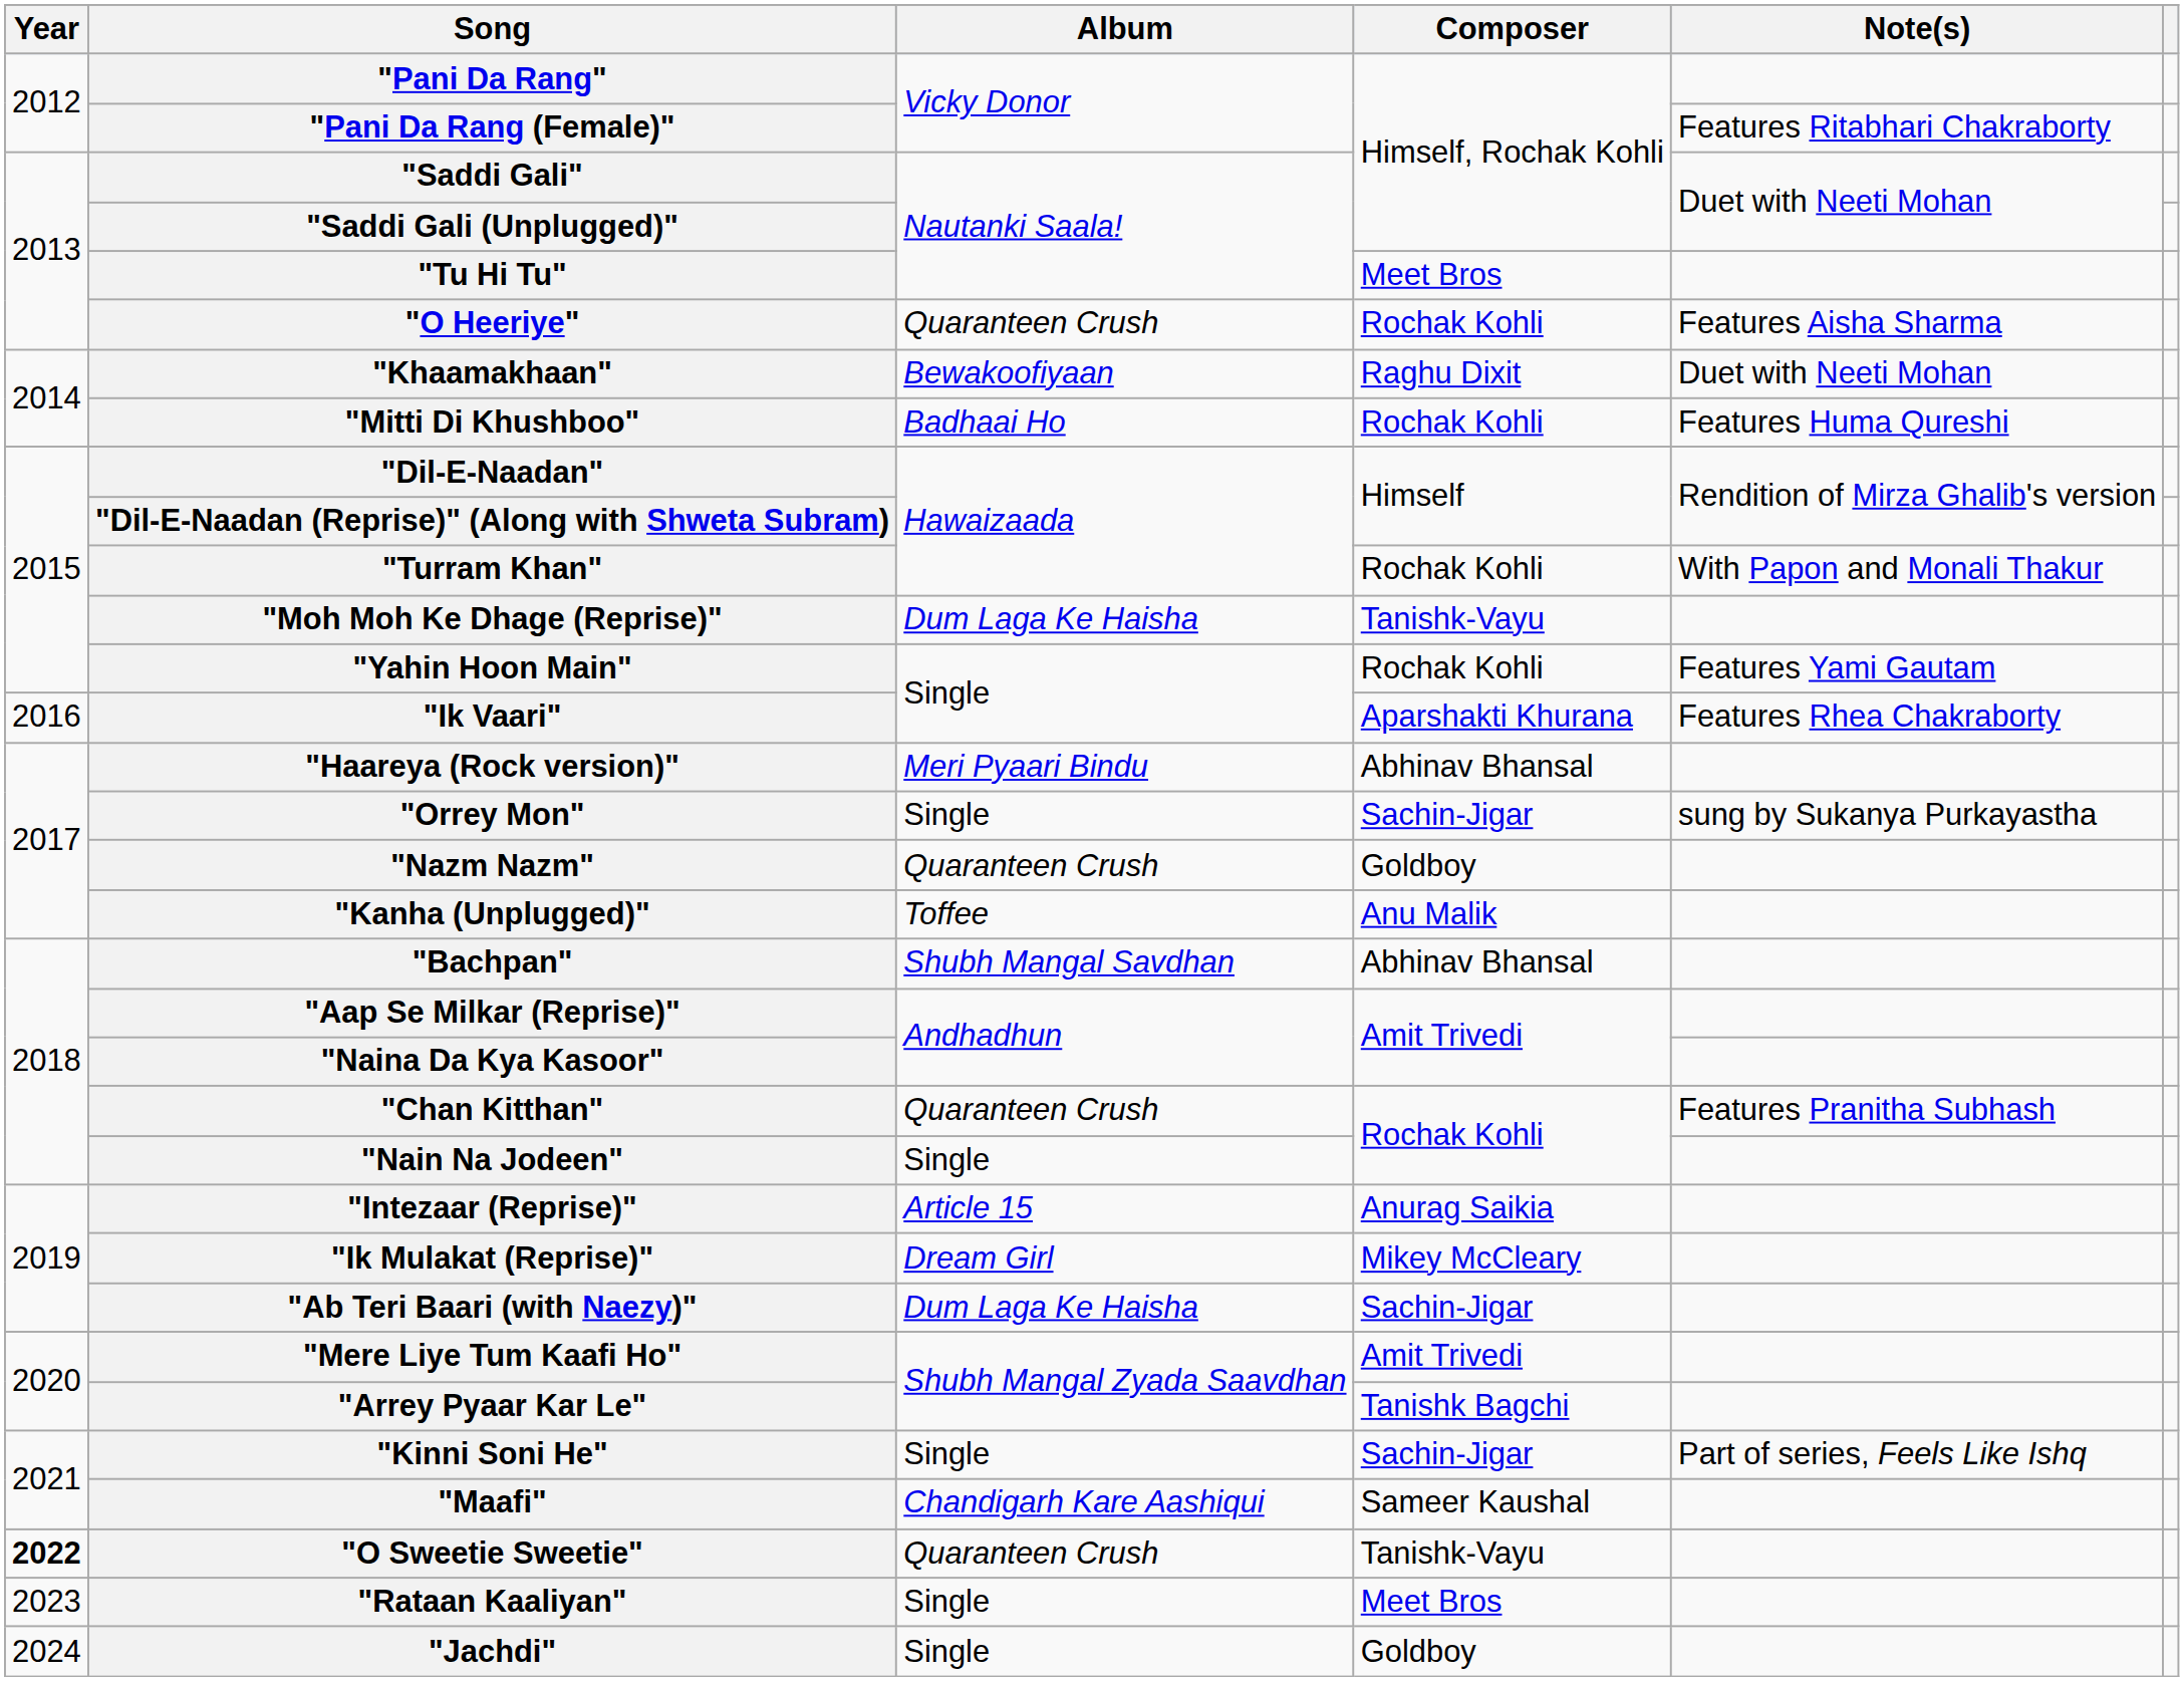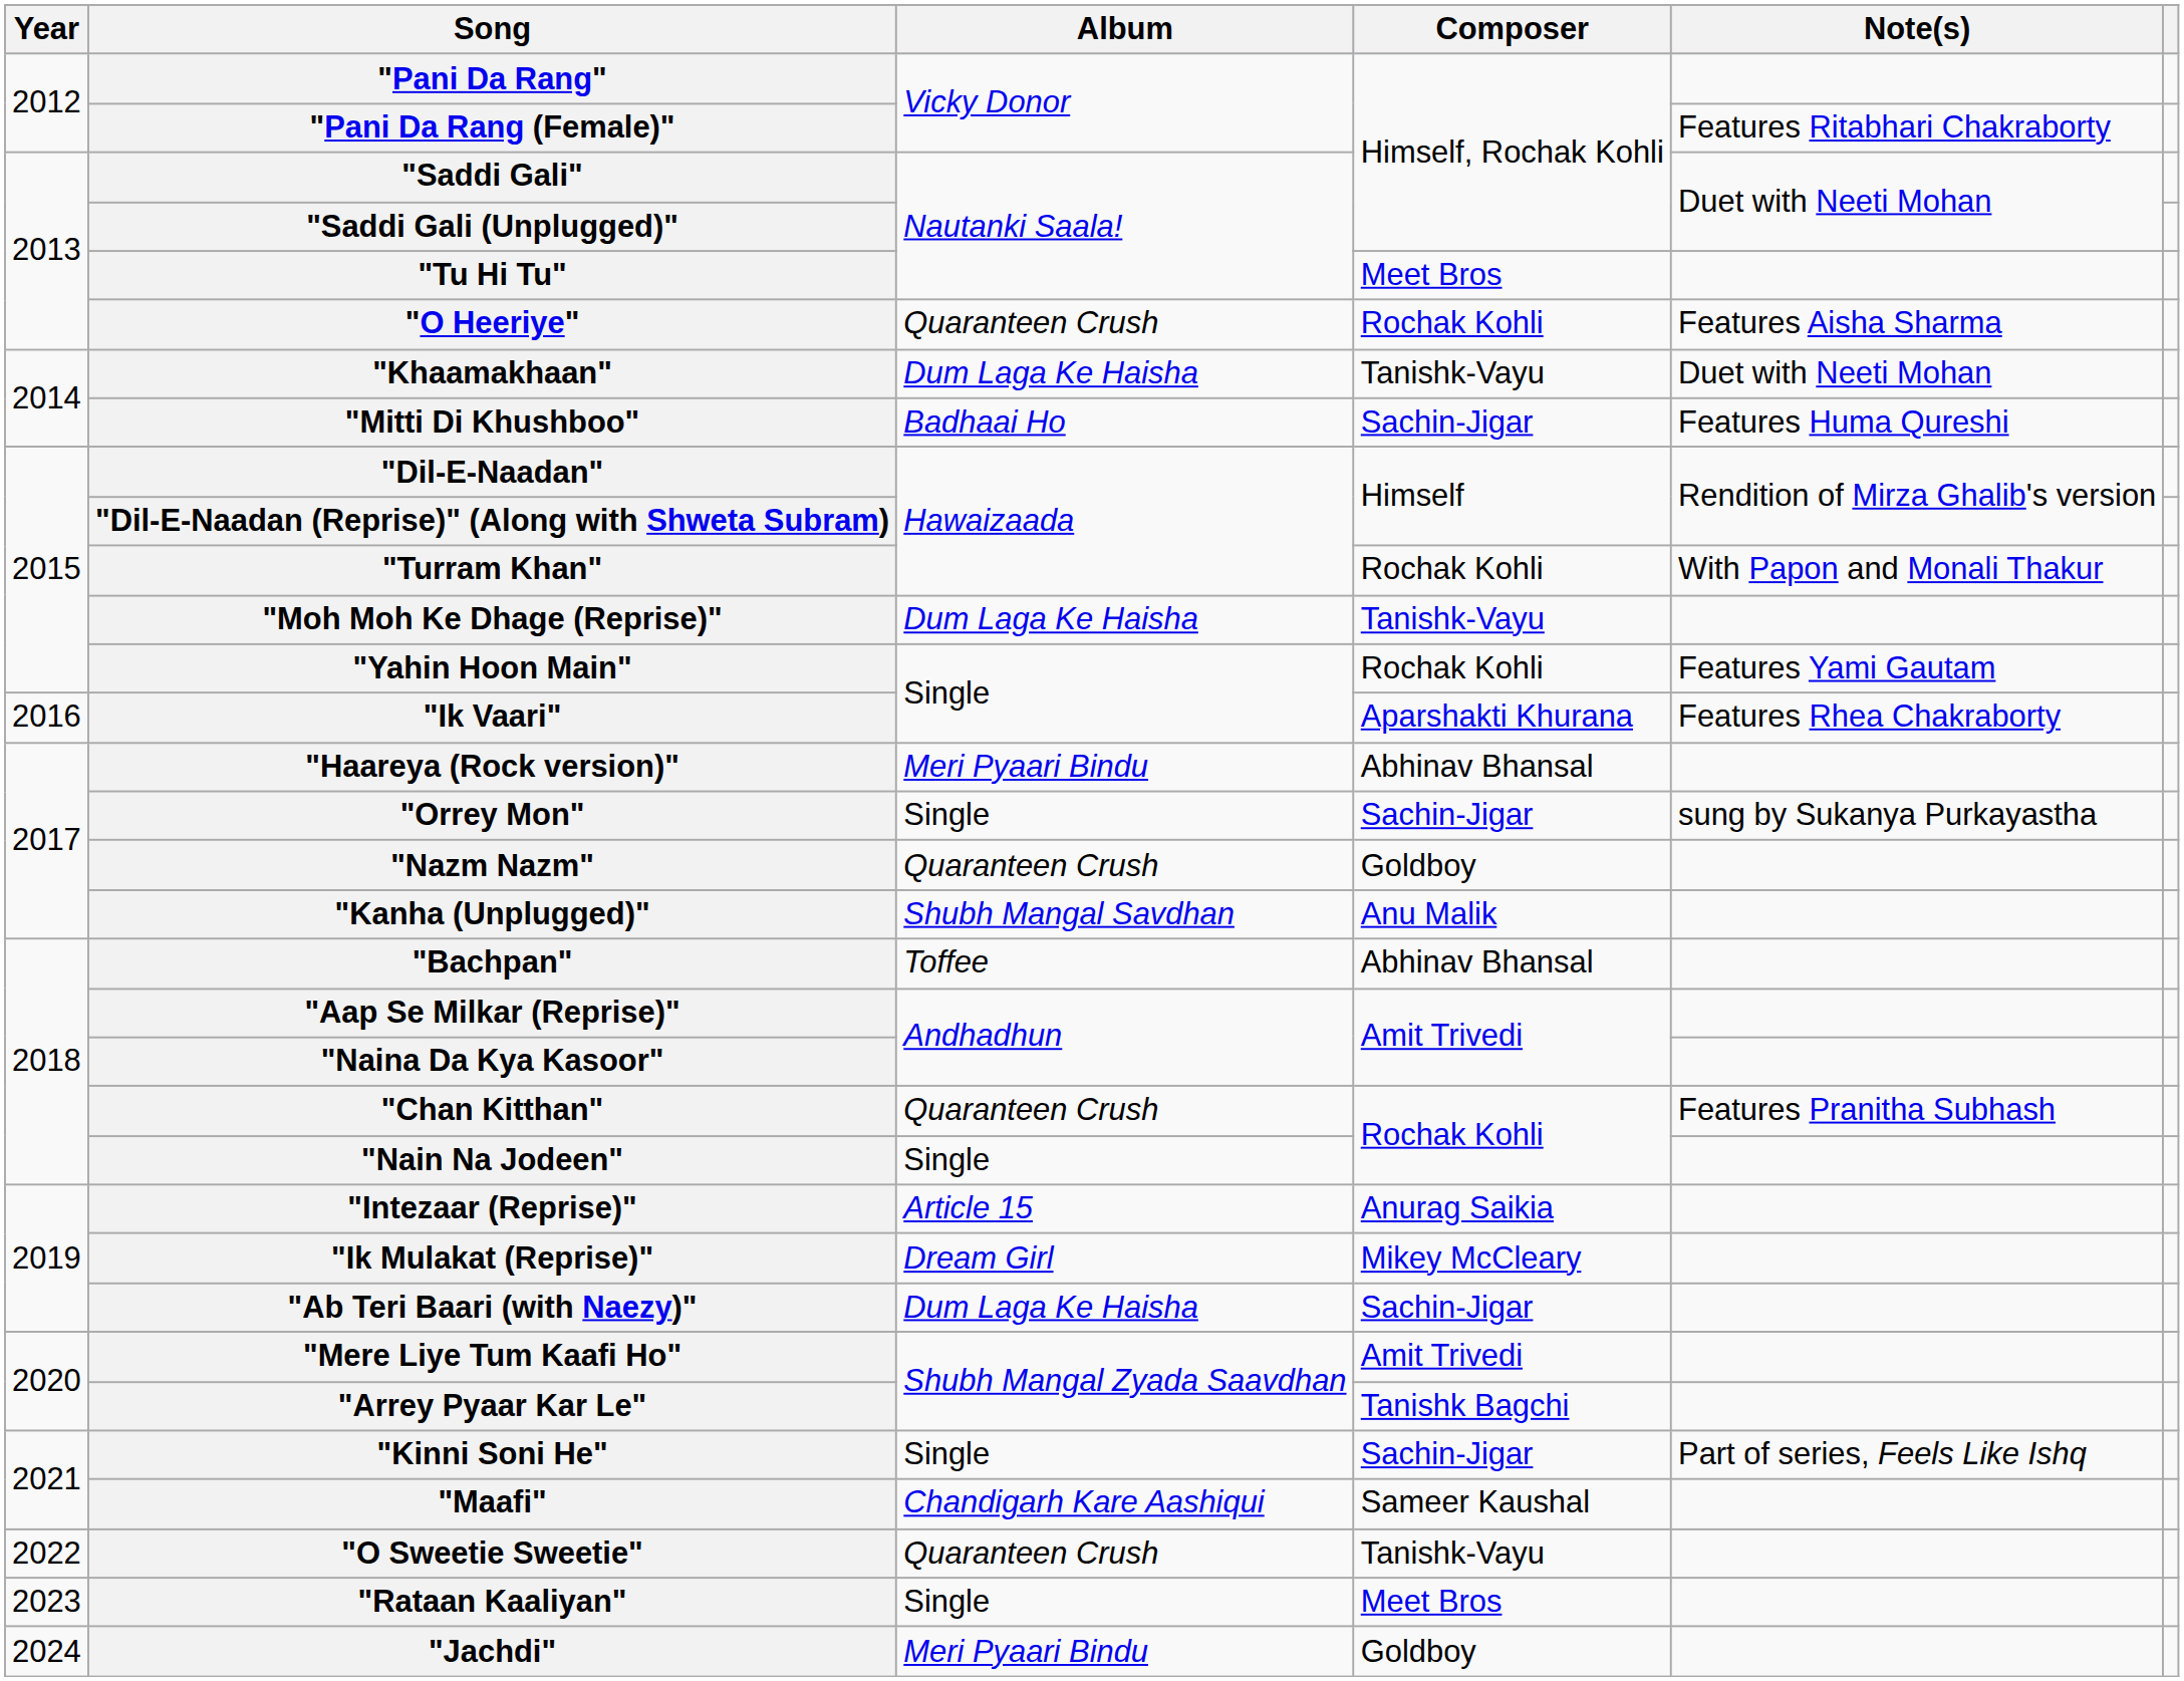"Khaamakhaan" | Album: Bewakoofiyaan -> Dum Laga Ke Haisha
"Khaamakhaan" | Composer: Raghu Dixit -> Tanishk-Vayu
"Mitti Di Khushboo" | Composer: Rochak Kohli -> Sachin-Jigar
"Kanha (Unplugged)" | Album: Toffee -> Shubh Mangal Savdhan
"Bachpan" | Album: Shubh Mangal Savdhan -> Toffee
"O Sweetie Sweetie" | Year: bold -> normal
"Jachdi" | Album: Single -> Meri Pyaari Bindu
